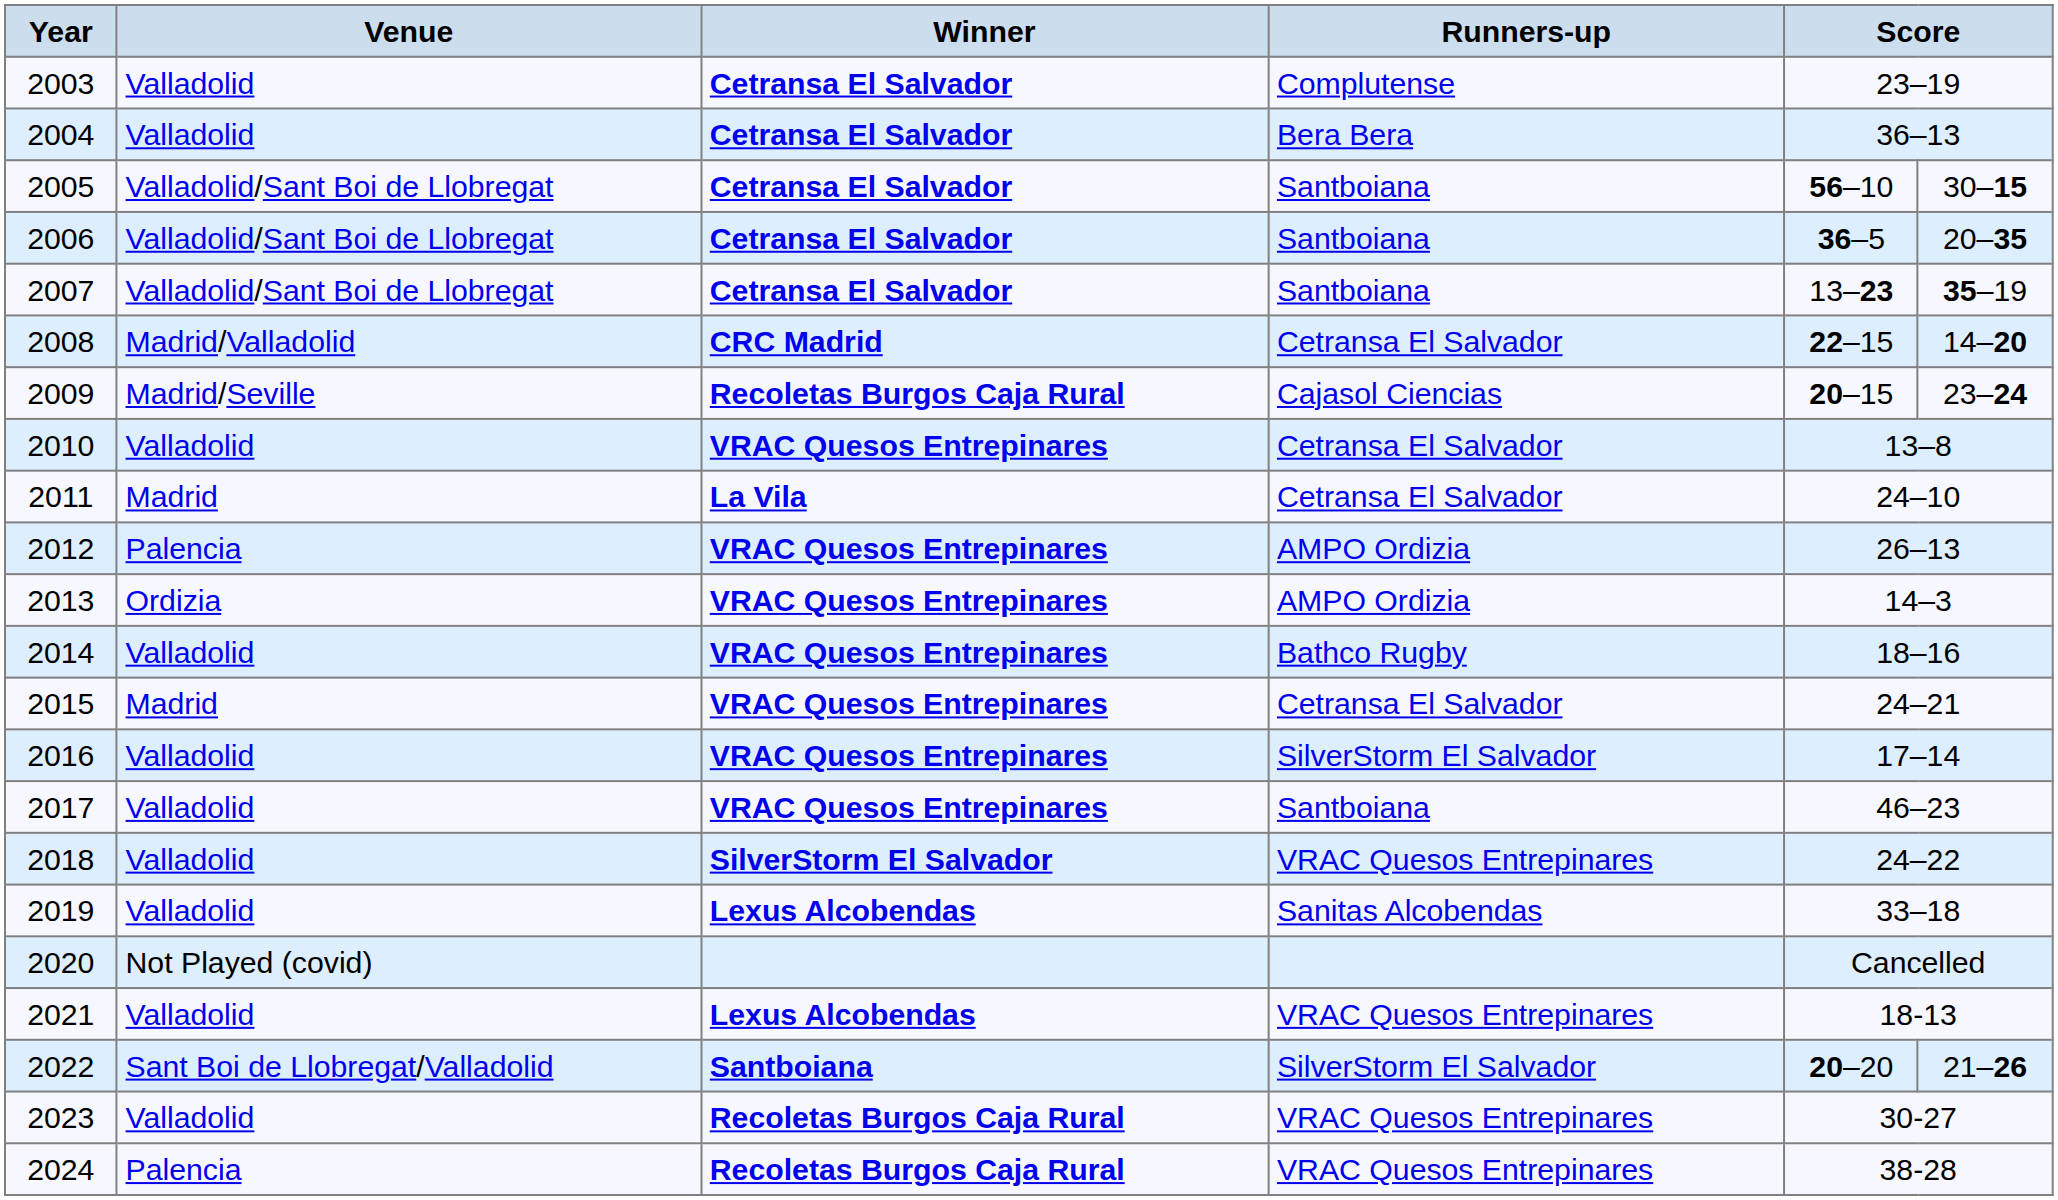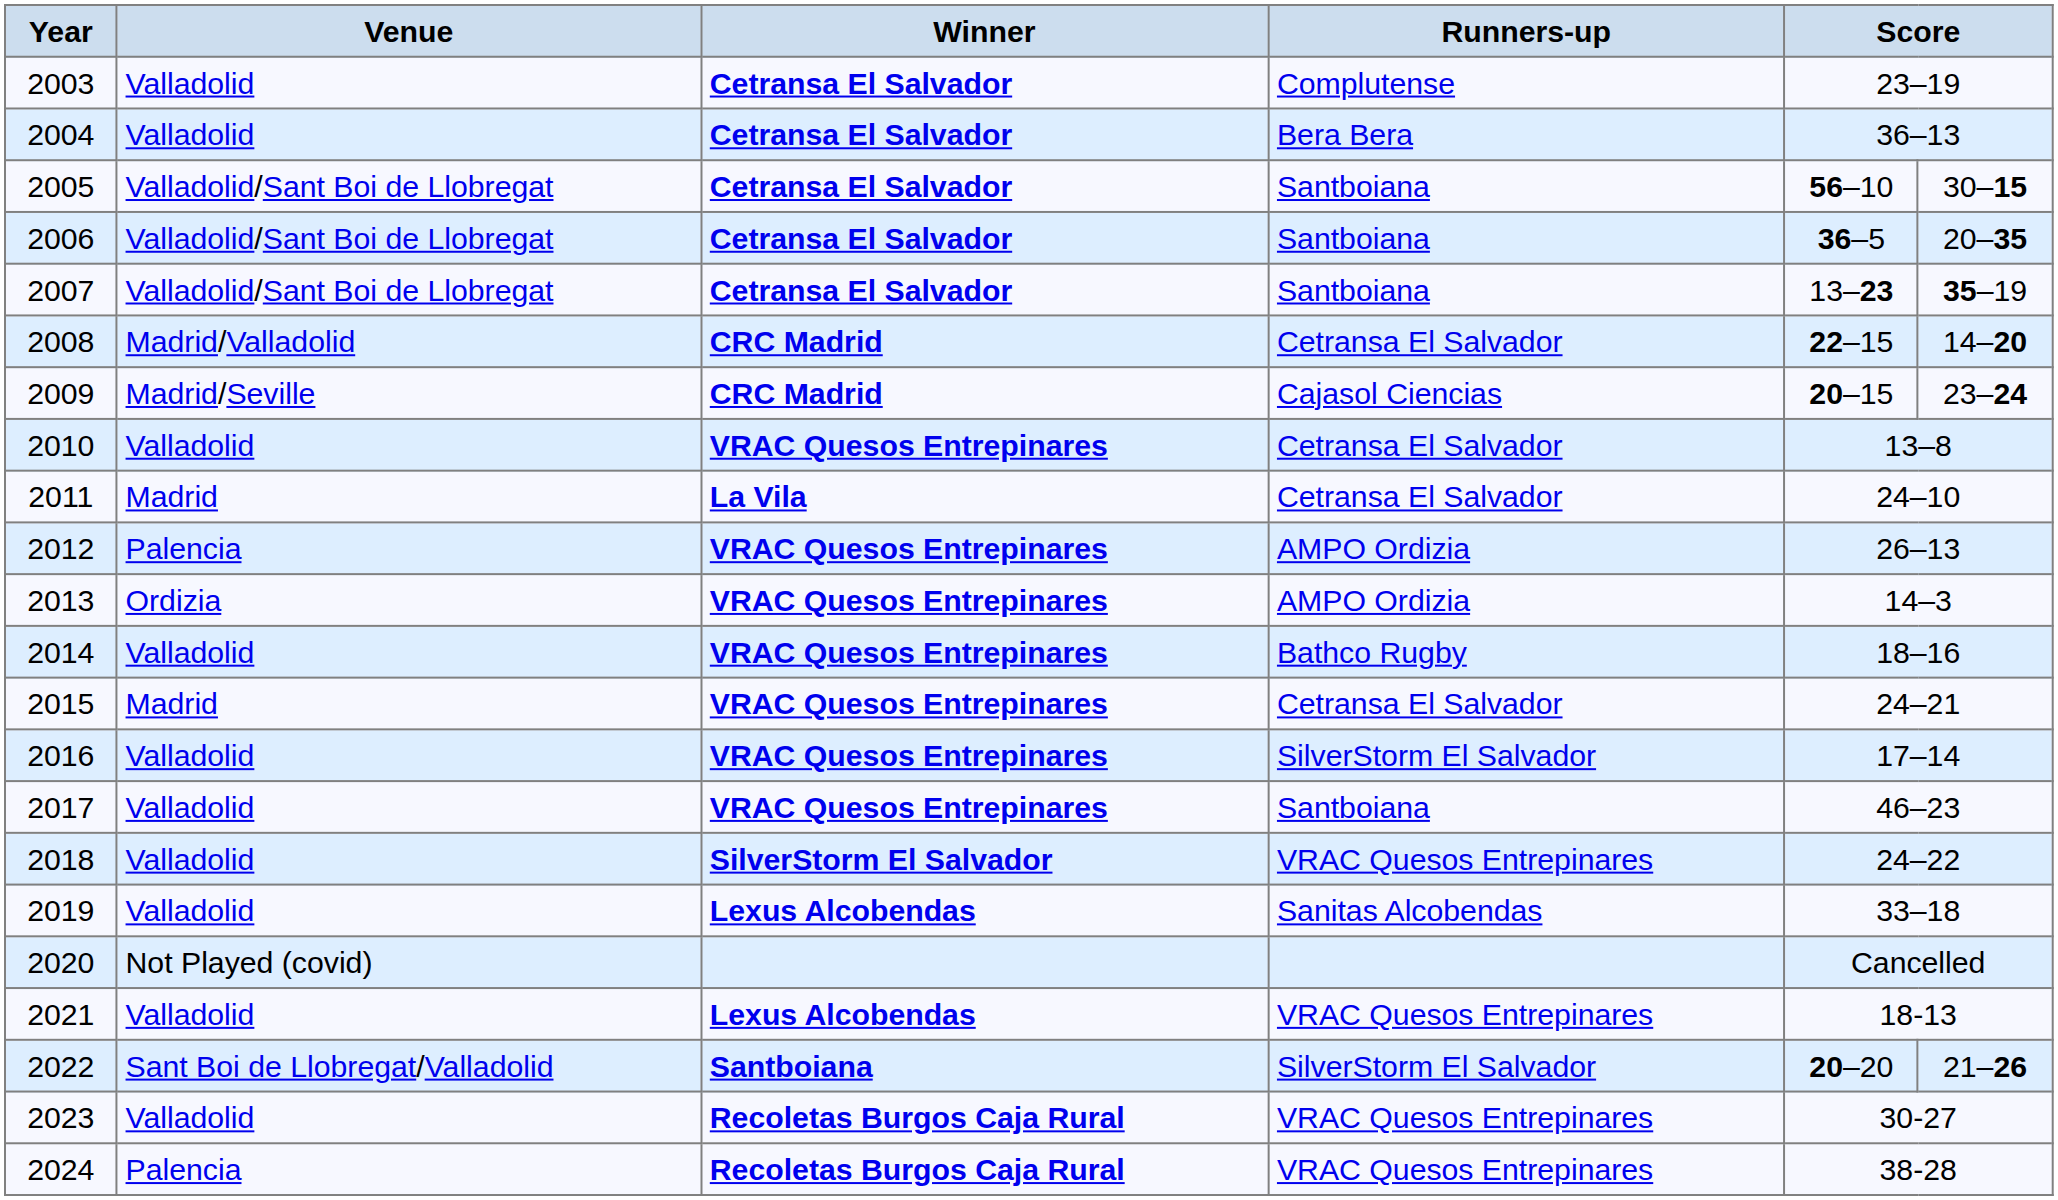2009 | Winner: Recoletas Burgos Caja Rural -> CRC Madrid
